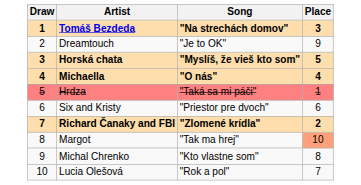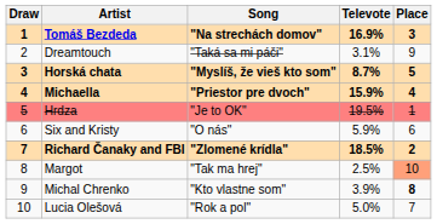+ column: Televote | 16.9% | 3.1% | 8.7% | 15.9% | 19.5% | 5.9% | 18.5% | 2.5% | 3.9% | 5.0%
Dreamtouch | Song: "Je to OK" -> "Taká sa mi páči"
Michaella | Song: "O nás" -> "Priestor pre dvoch"
Hrdza | Song: "Taká sa mi páči" -> "Je to OK"
Six and Kristy | Song: "Priestor pre dvoch" -> "O nás"
Michal Chrenko | Place: normal -> bold
